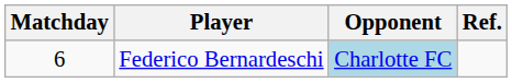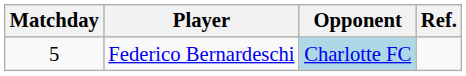Federico Bernardeschi | Matchday: 6 -> 5
